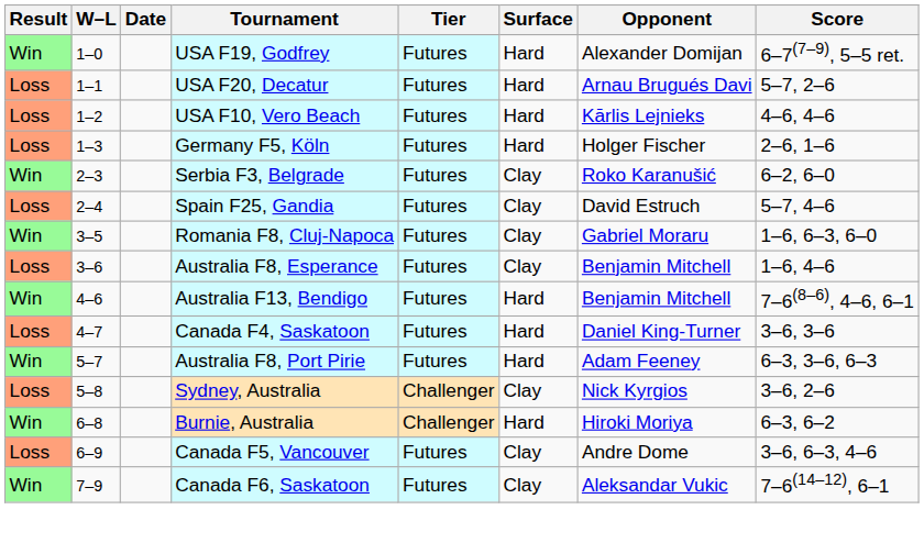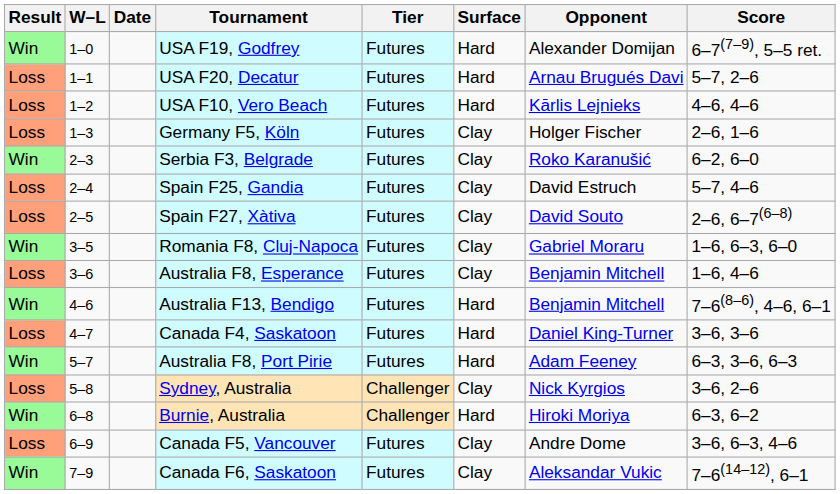Germany F5, Köln | Surface: Hard -> Clay
+ row: Loss | 2–5 | Spain F27, Xàtiva | Futures | Clay | David Souto | 2–6, 6–7(6–8)
